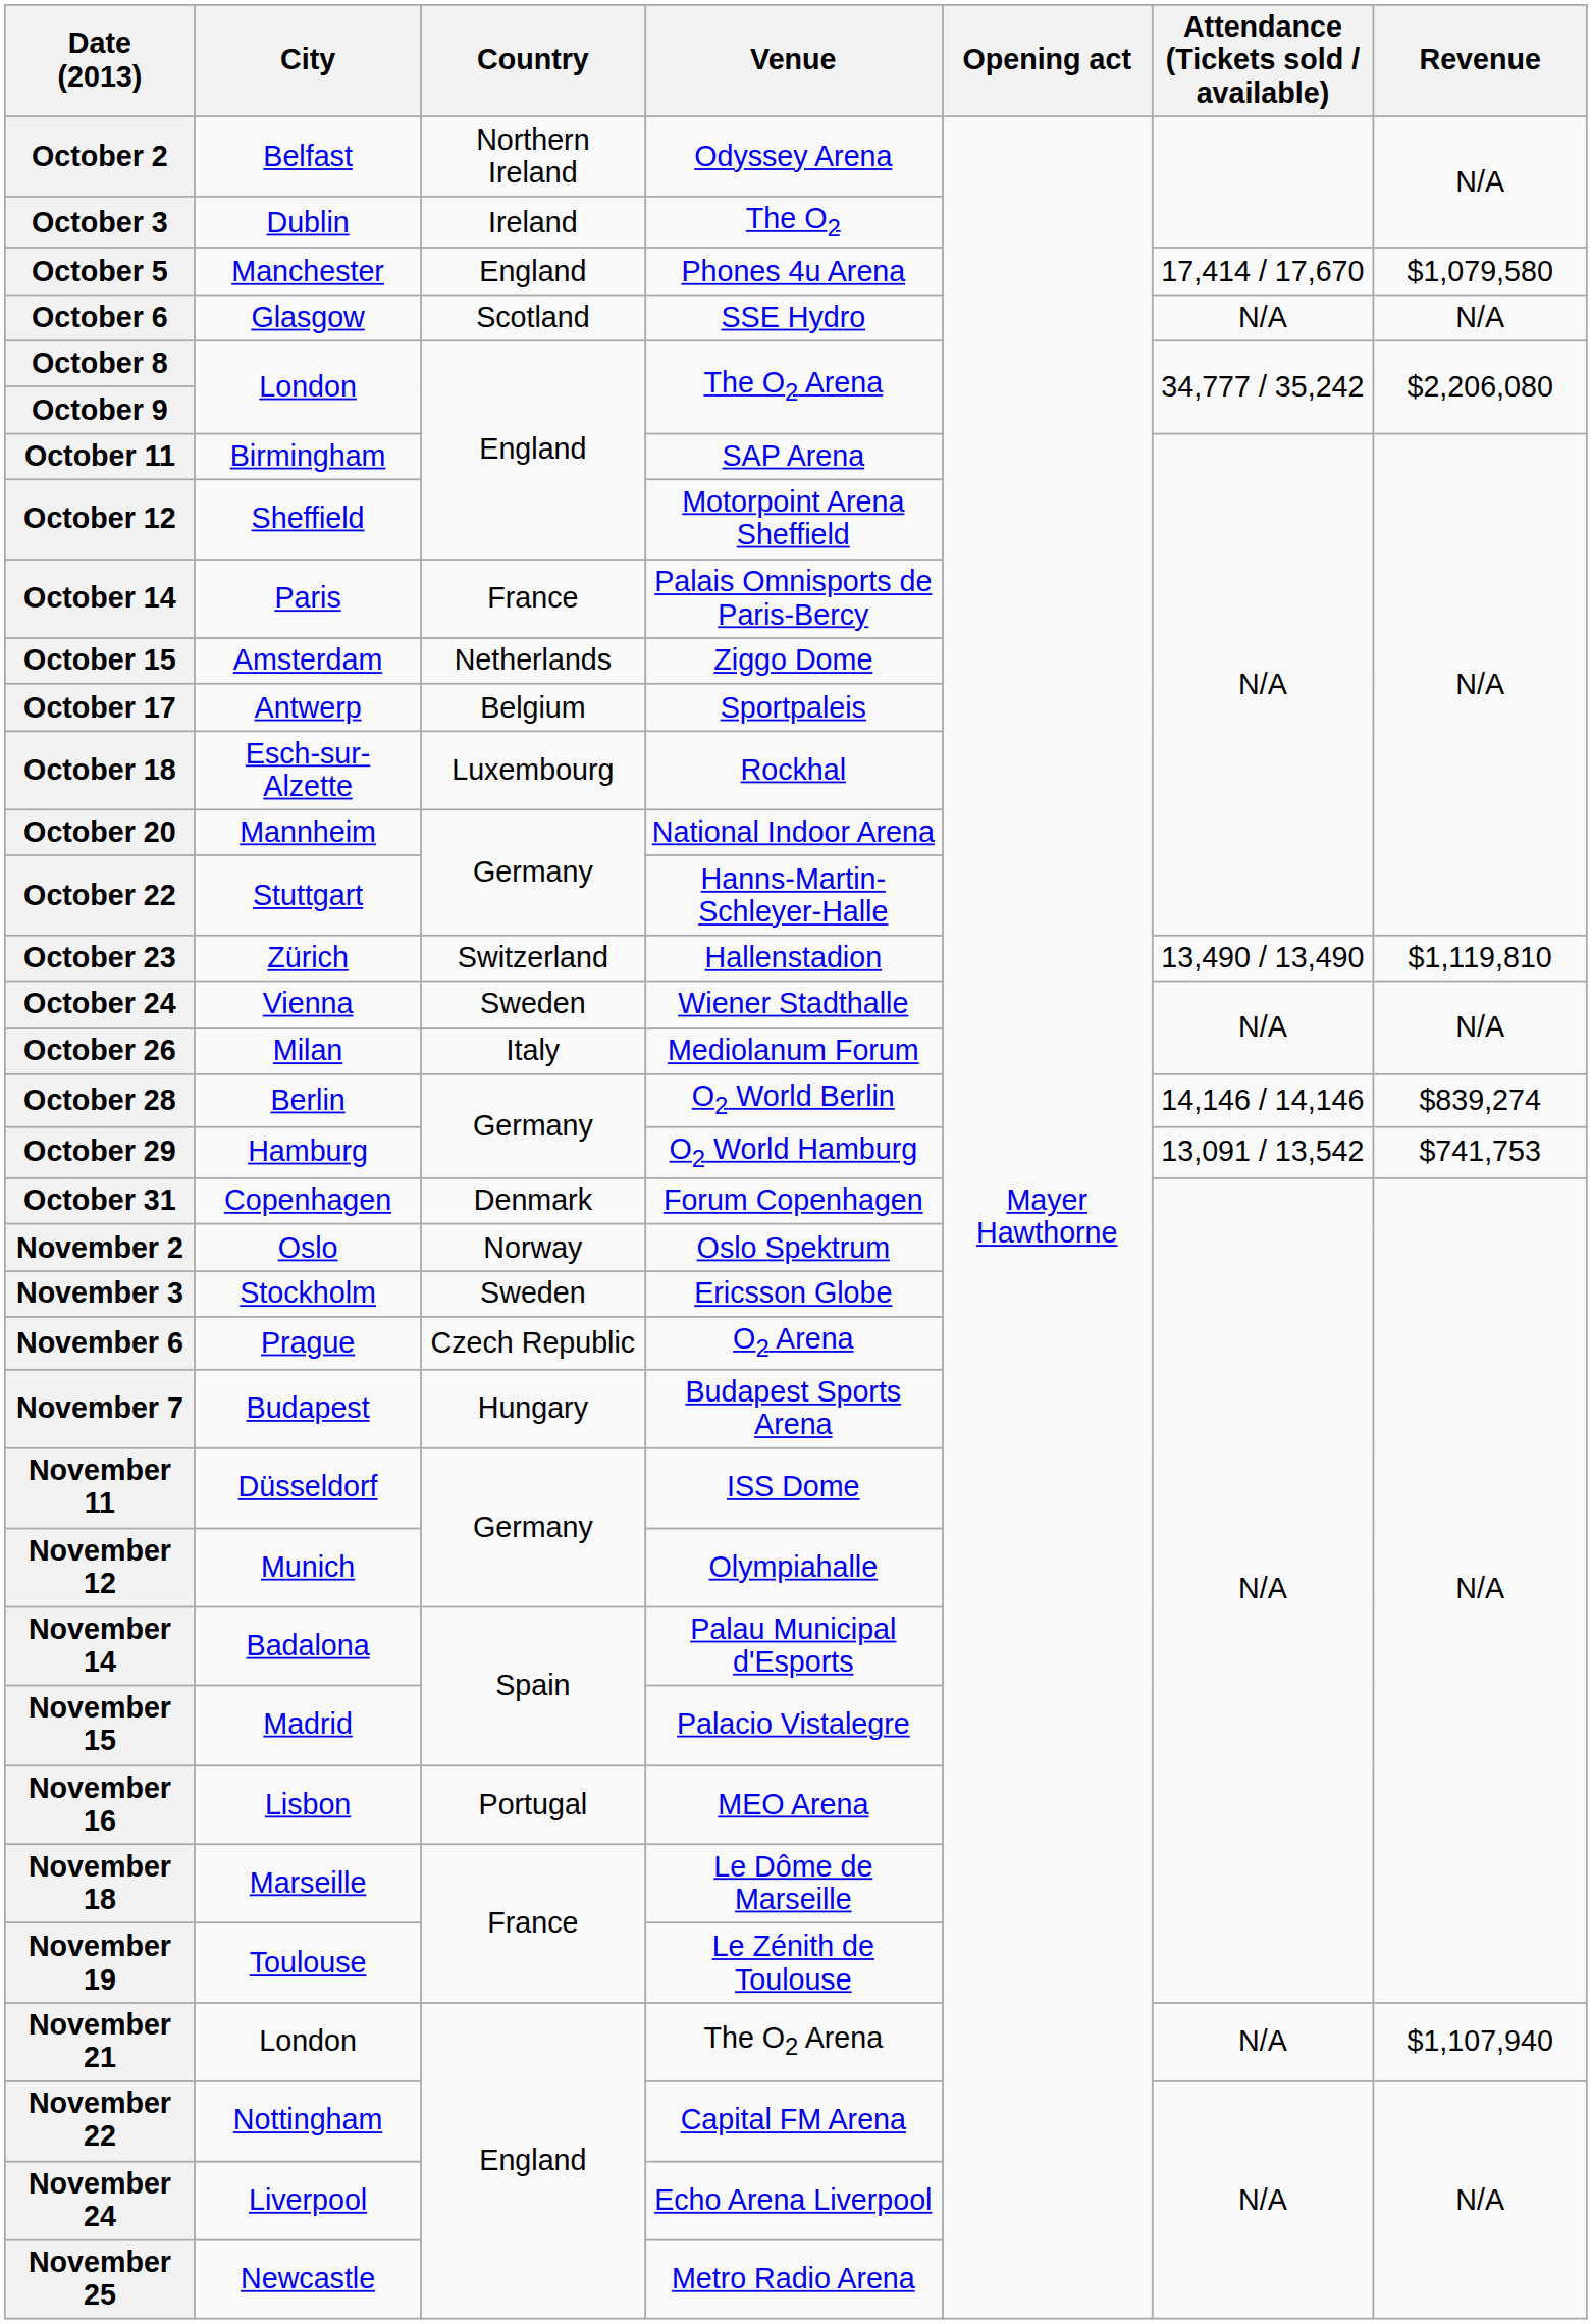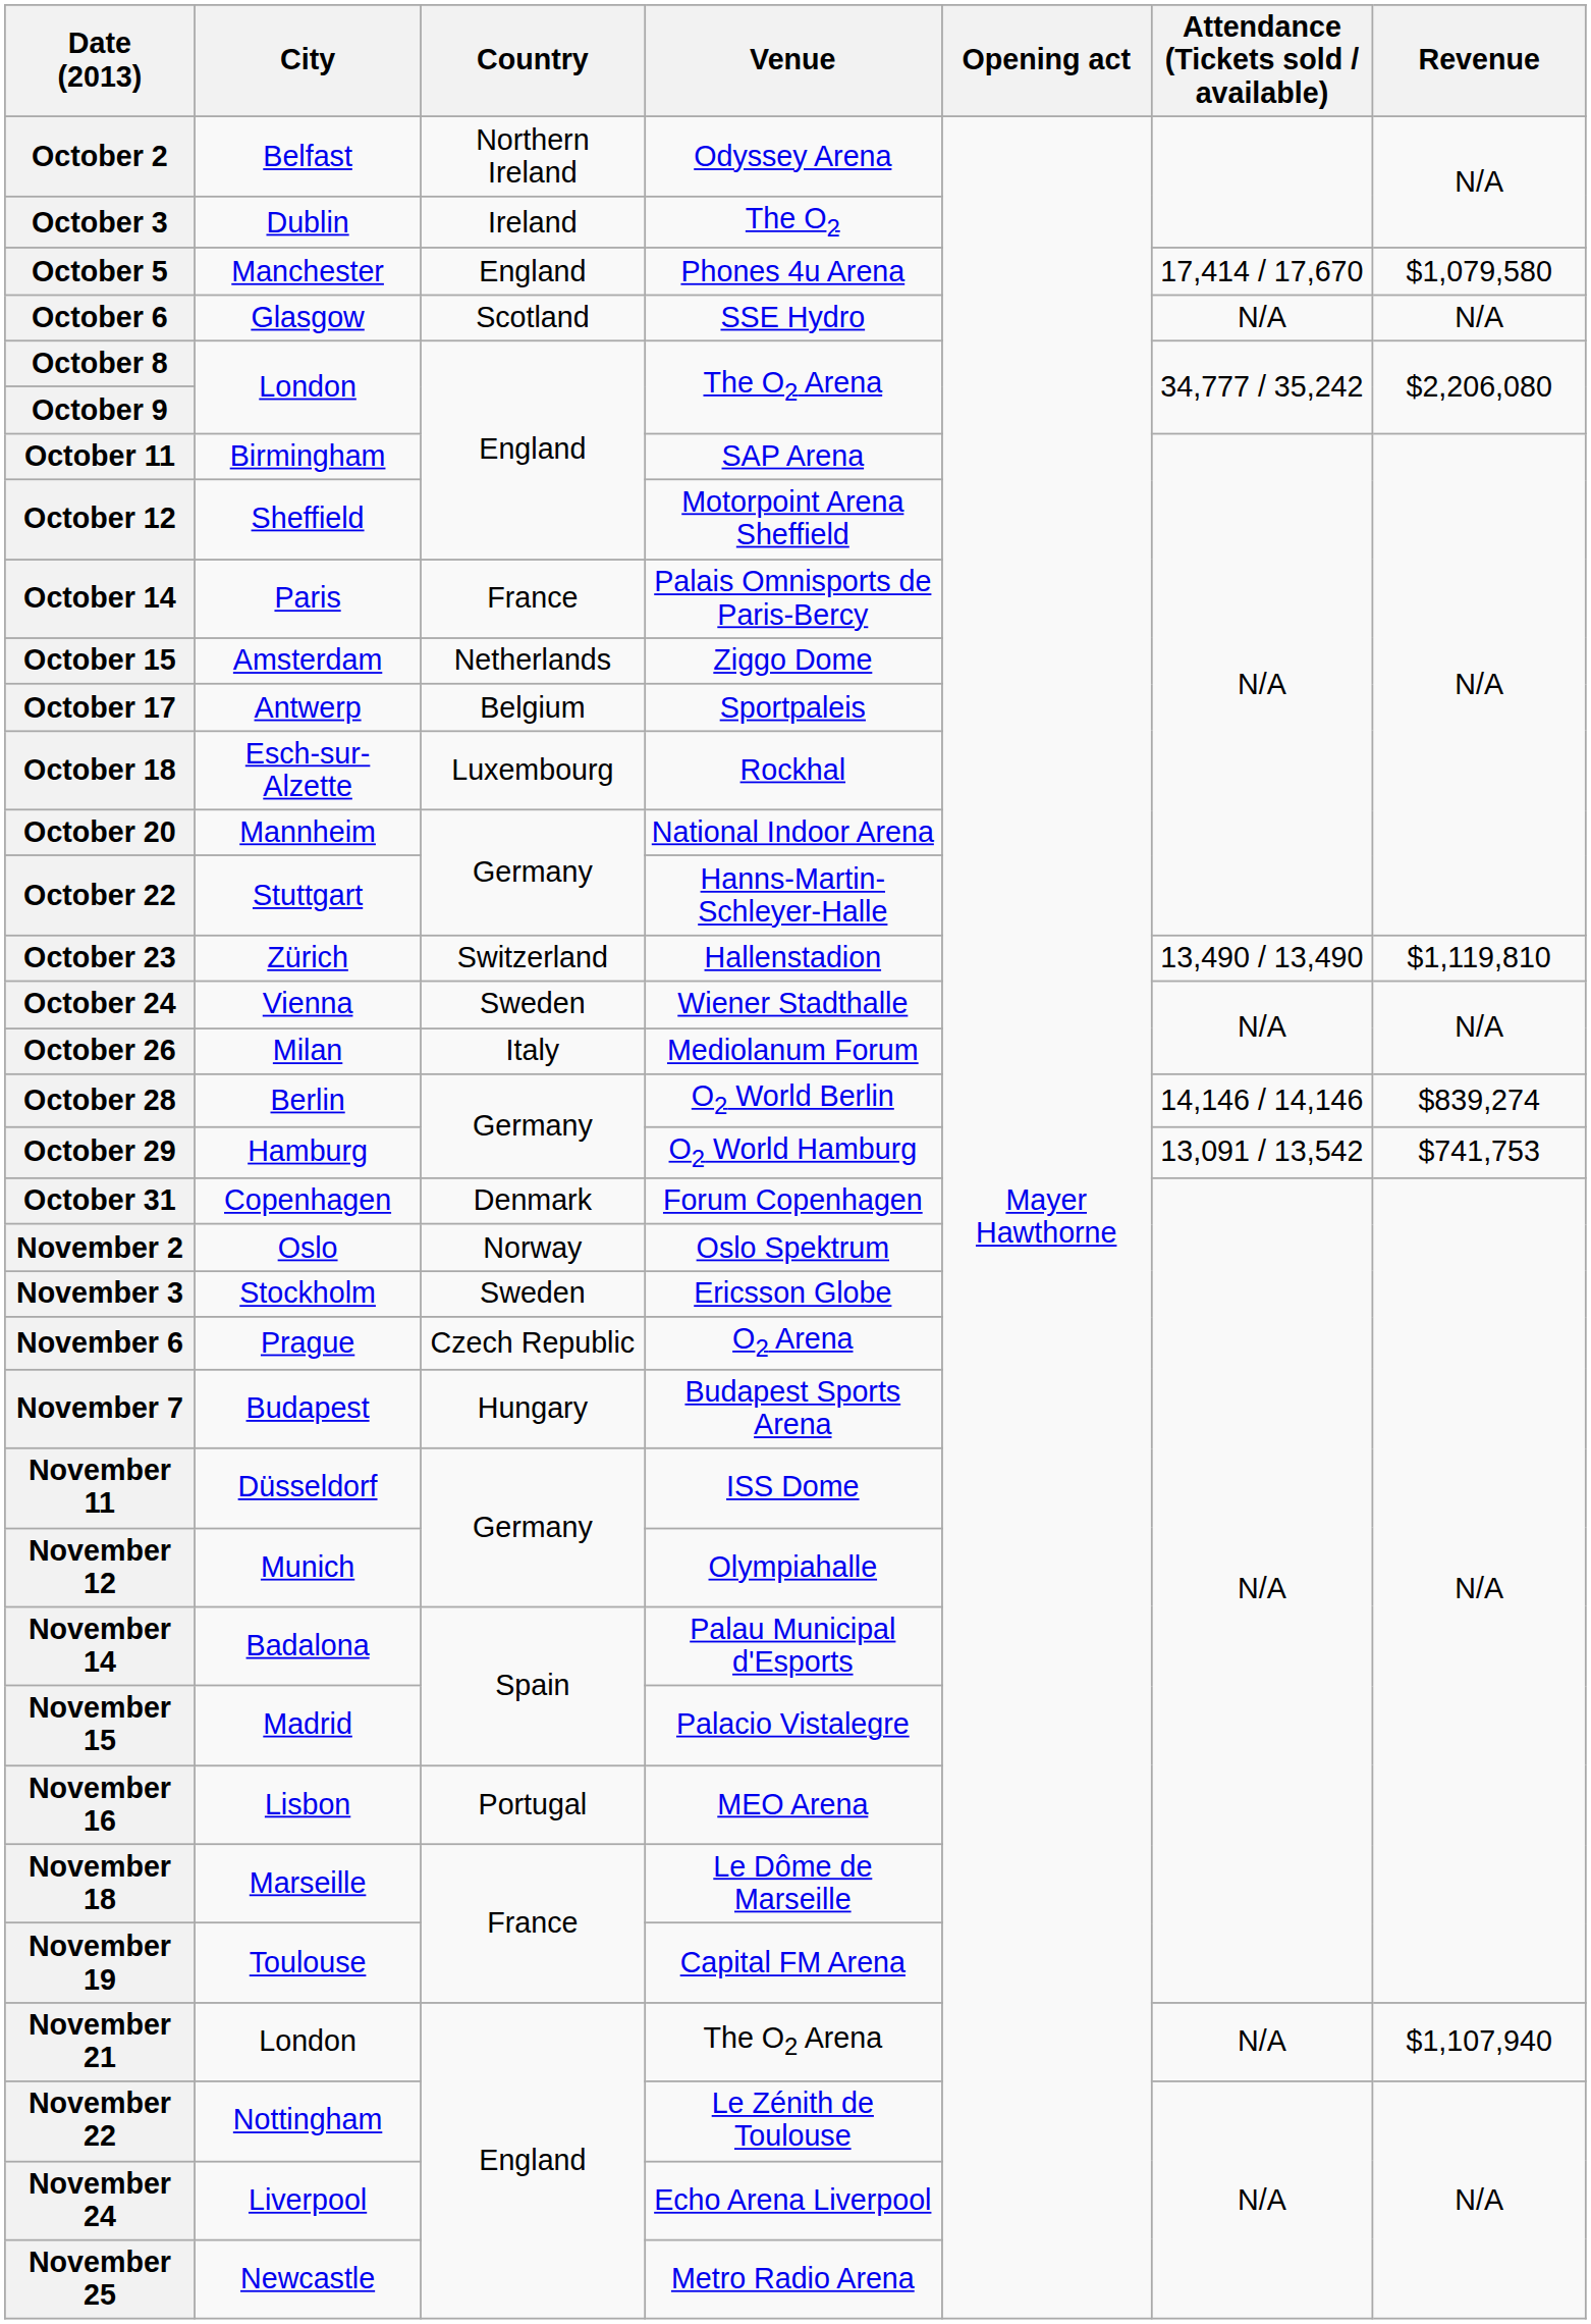November 19 | Venue: Le Zénith de Toulouse -> Capital FM Arena
November 22 | Venue: Capital FM Arena -> Le Zénith de Toulouse
